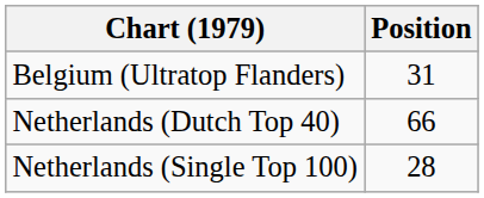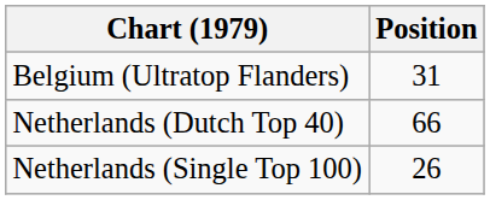Netherlands (Single Top 100) | Position: 28 -> 26
